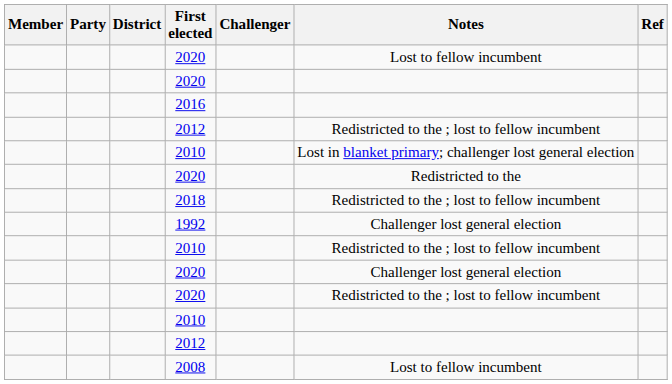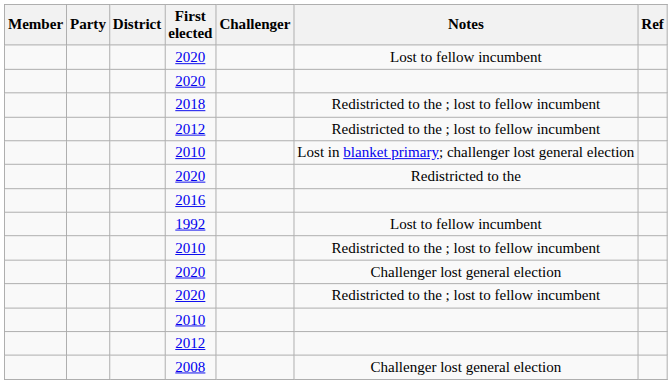rows swapped: 2016 <-> 2018
1992 | Notes: Challenger lost general election -> Lost to fellow incumbent
2008 | Notes: Lost to fellow incumbent -> Challenger lost general election
